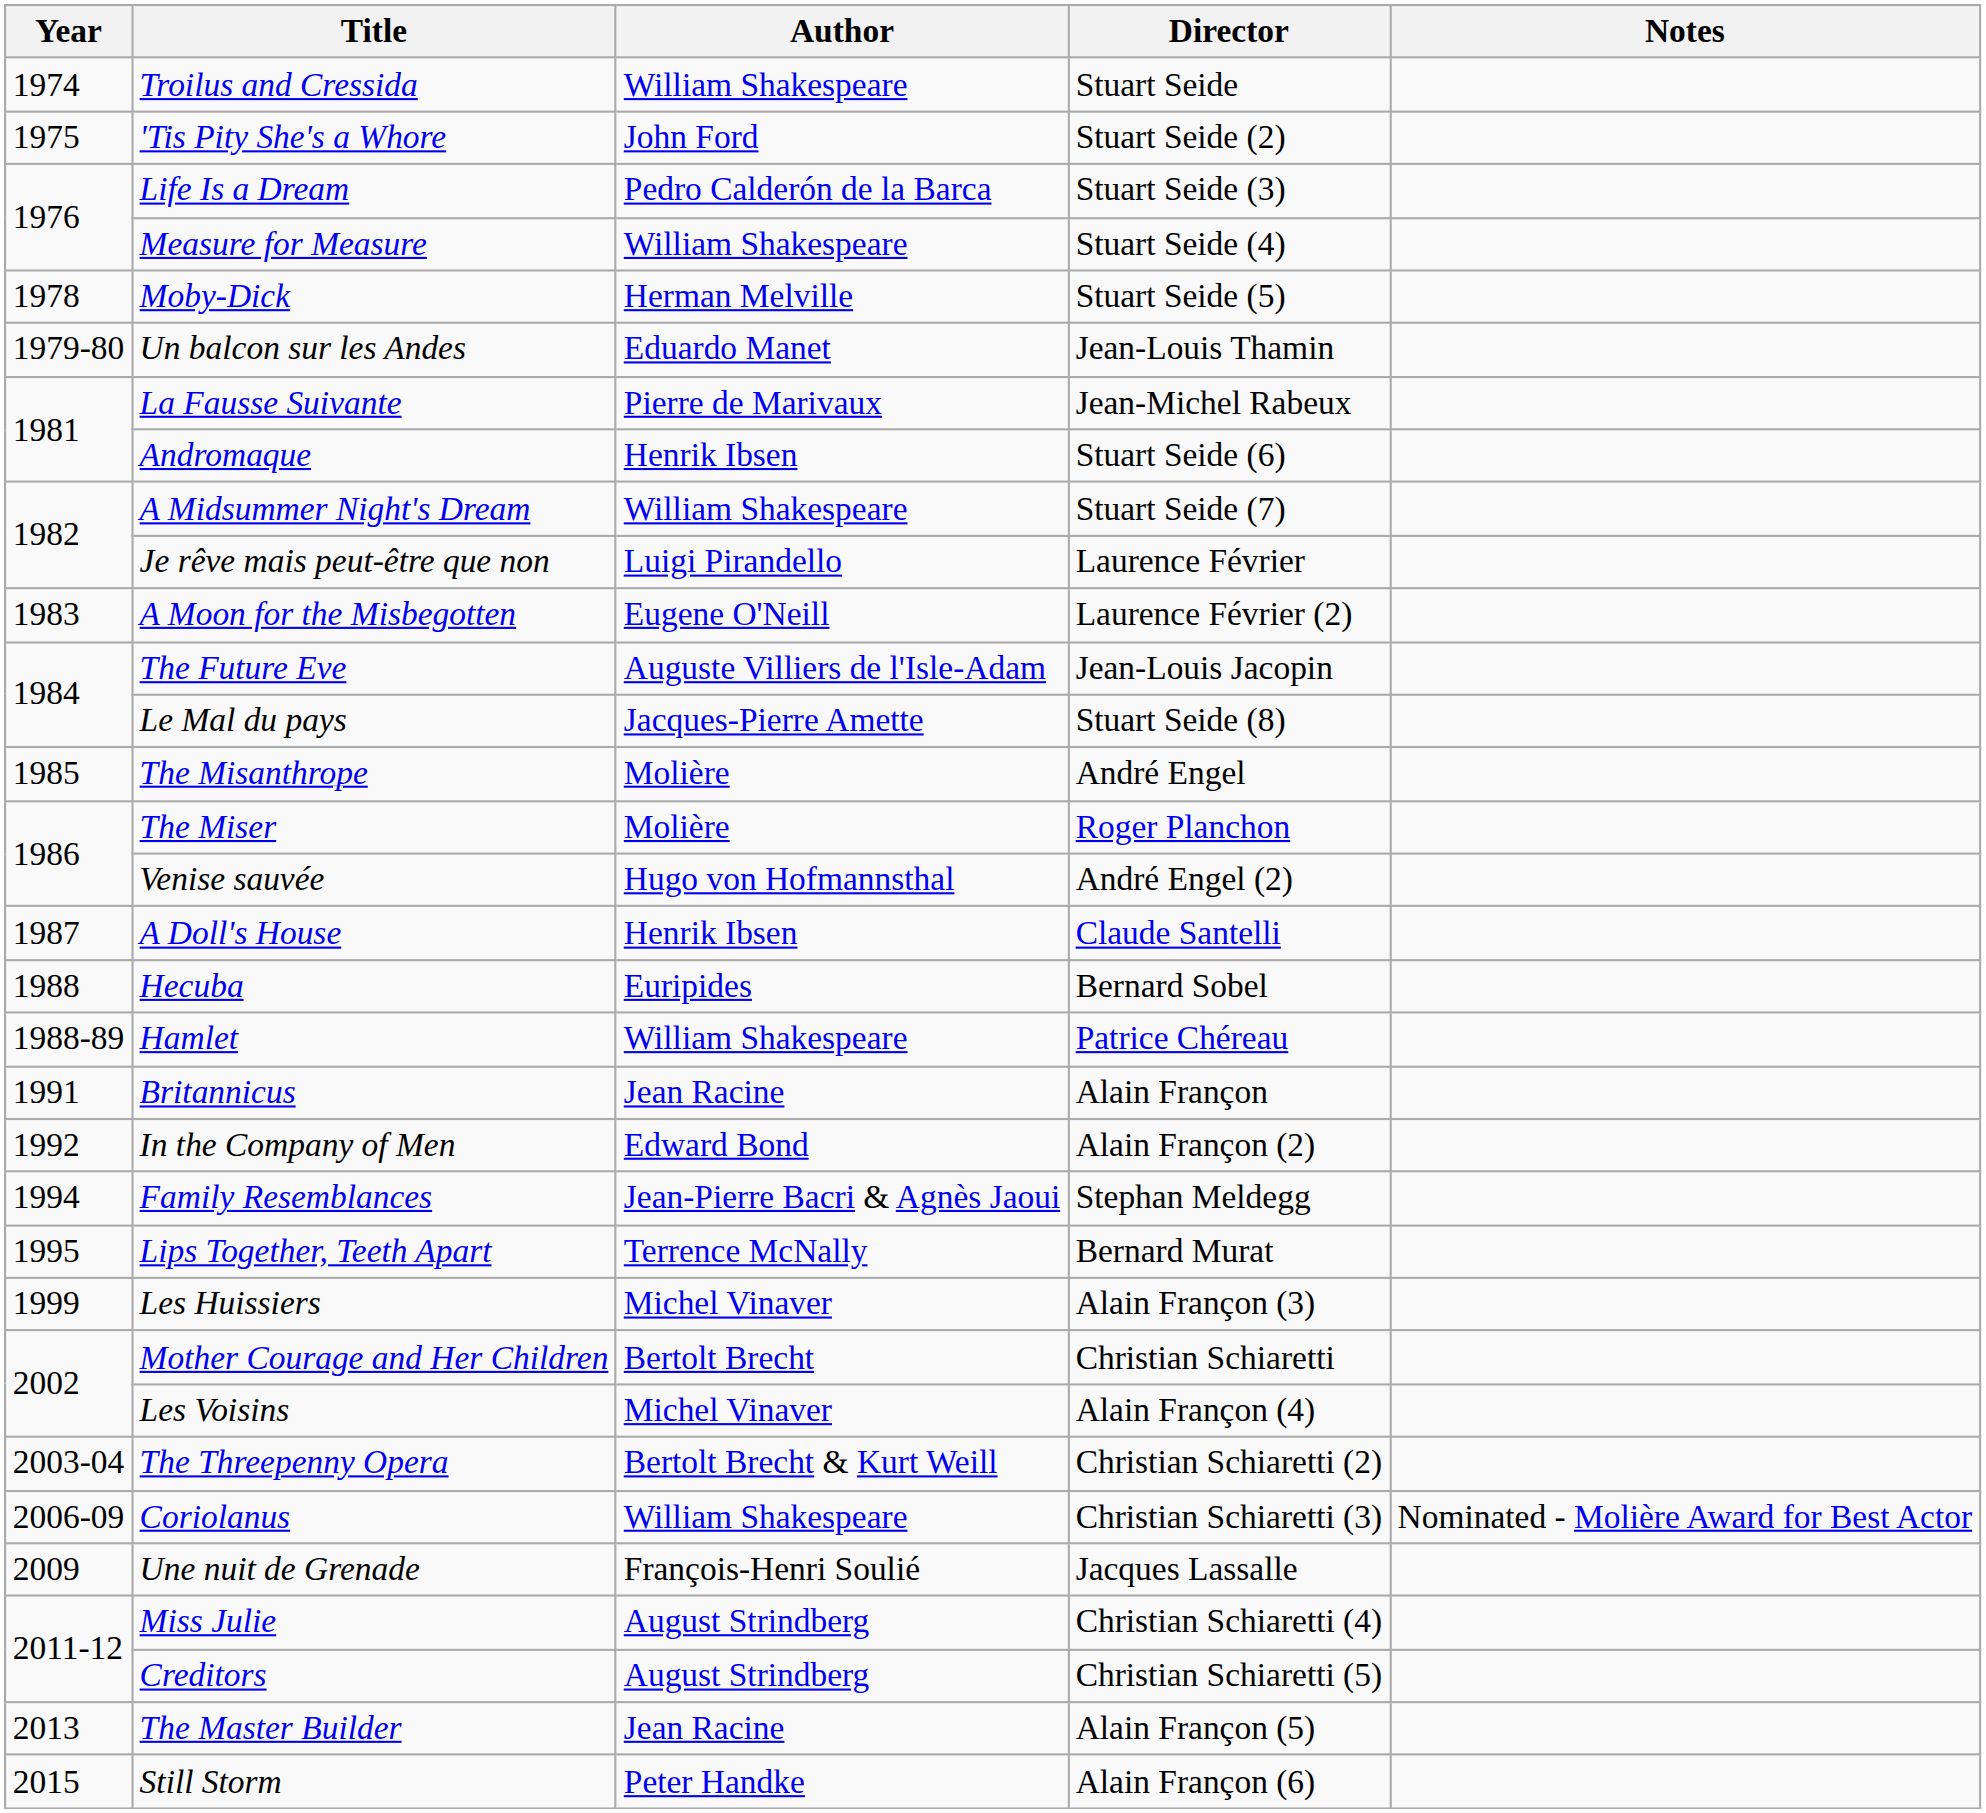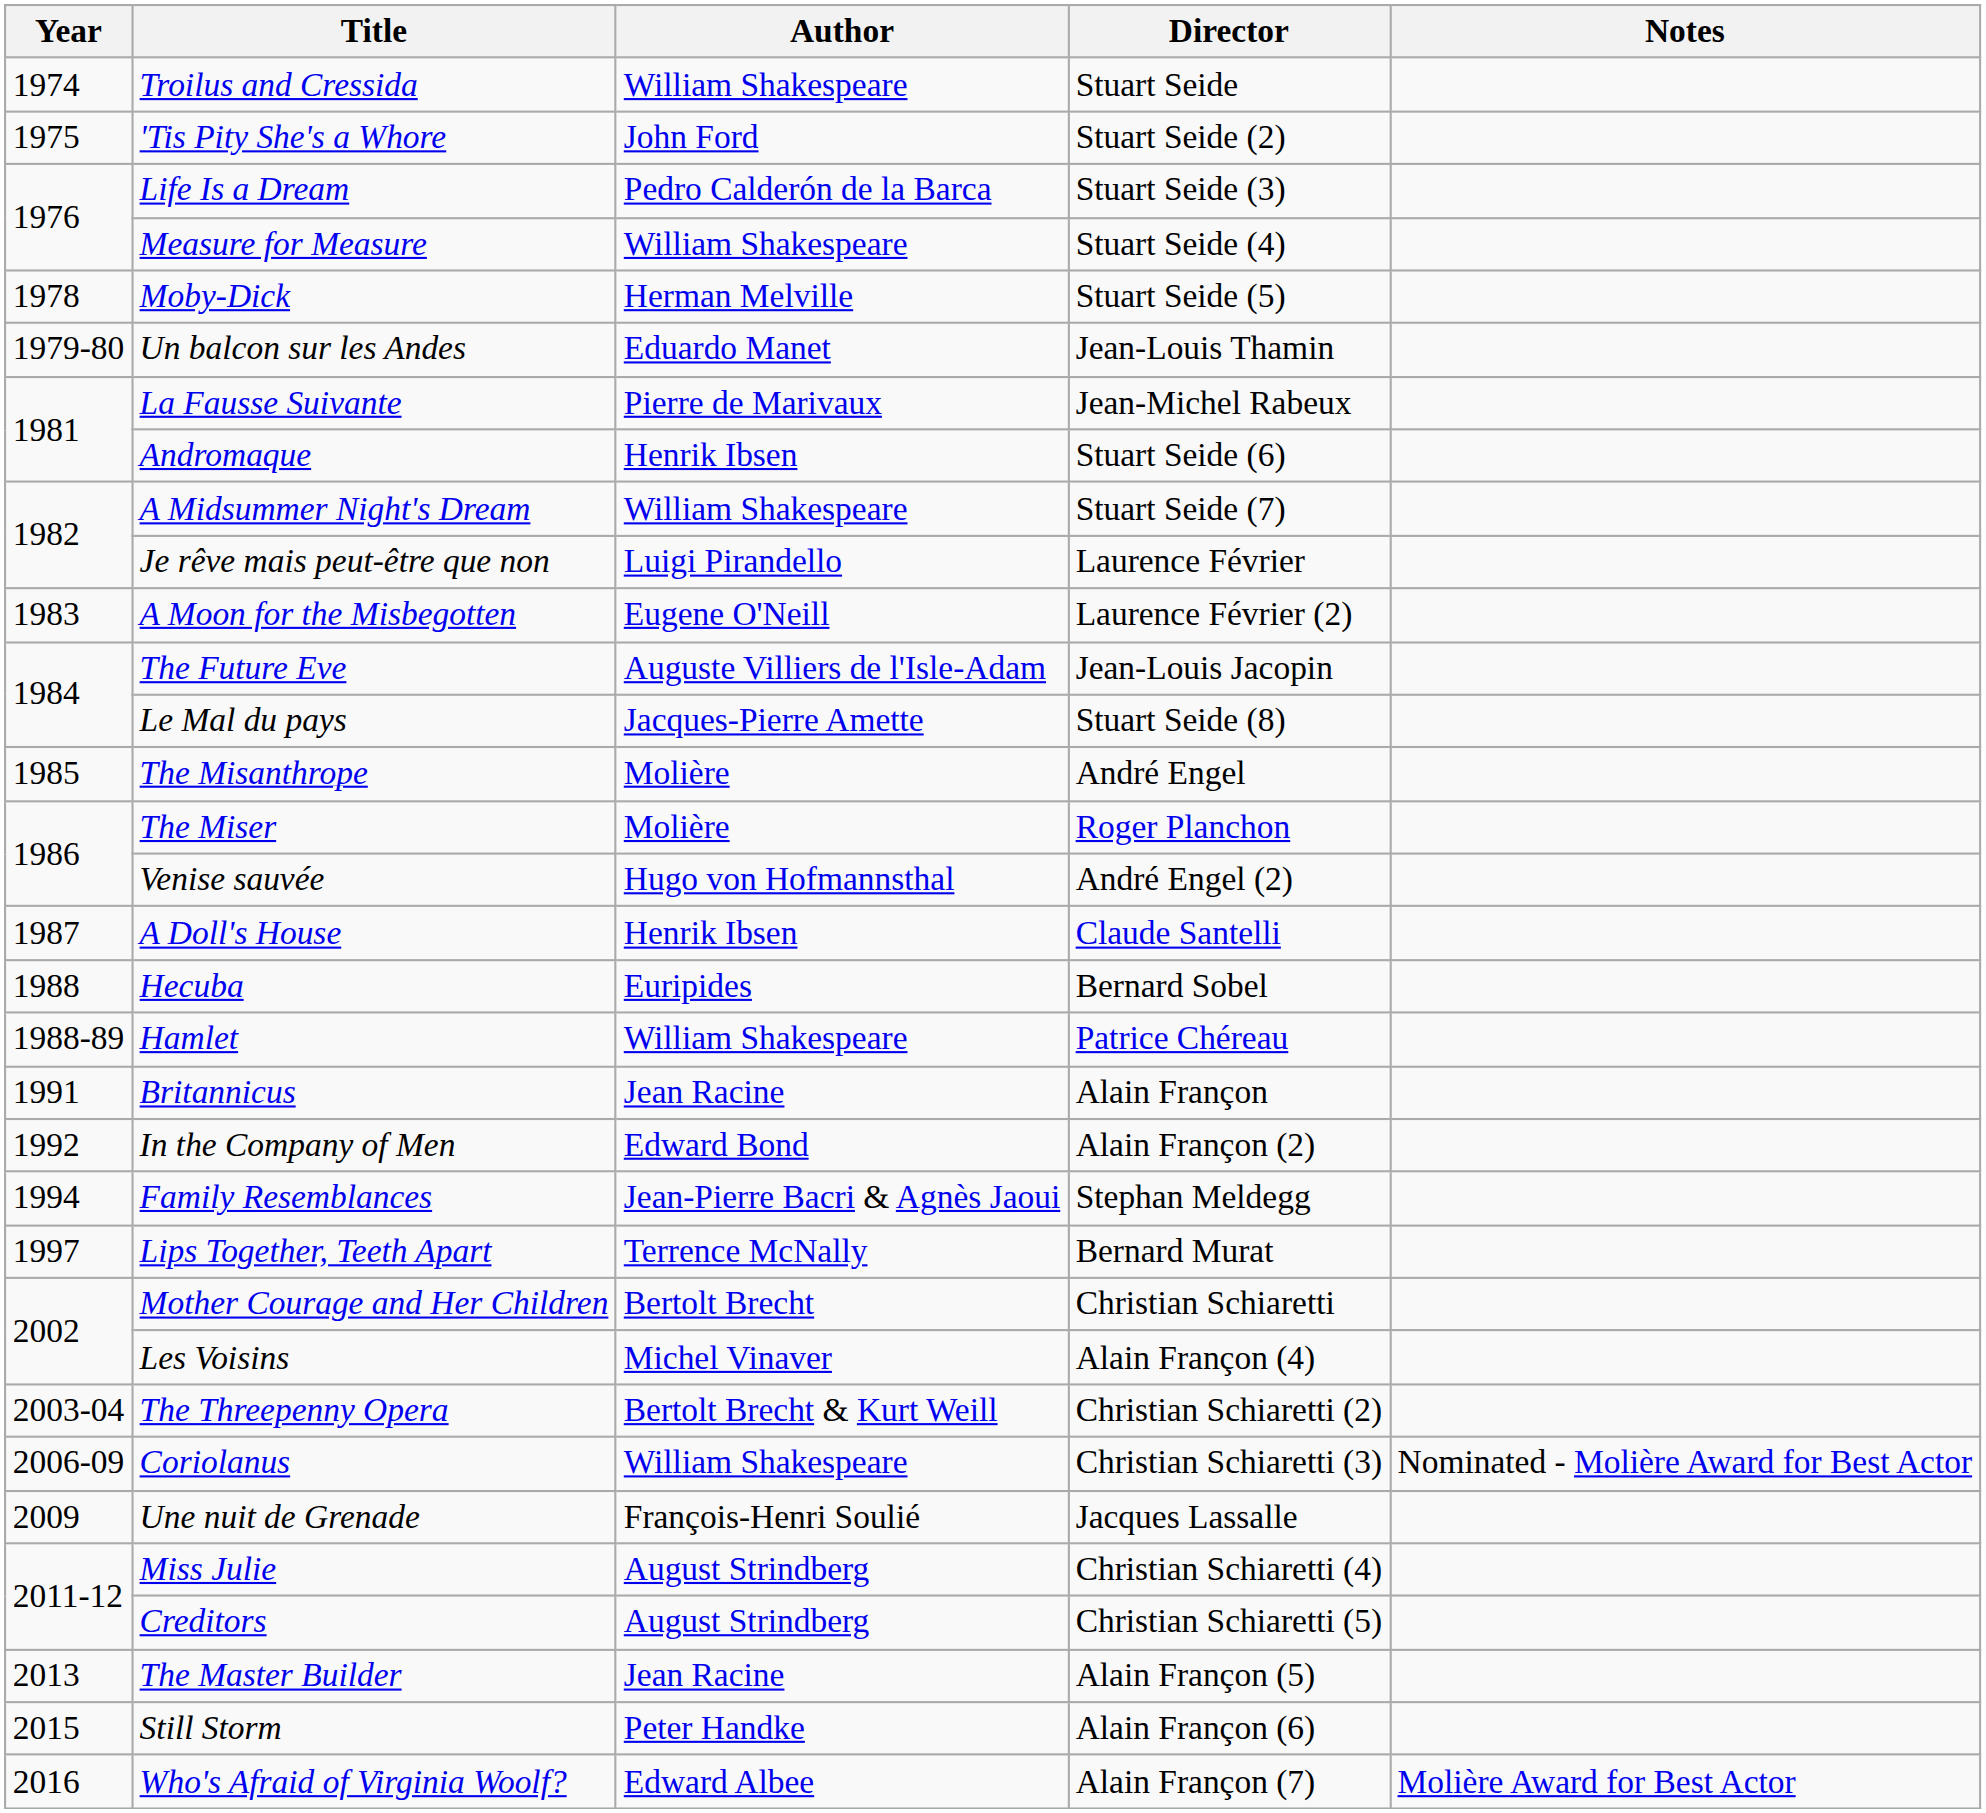Lips Together, Teeth Apart | Year: 1995 -> 1997
- row: 1999 | Les Huissiers | Michel Vinaver | Alain Françon (3)
+ row: 2016 | Who's Afraid of Virginia Woolf? | Edward Albee | Alain Françon (7) | Molière Award for Best Actor
